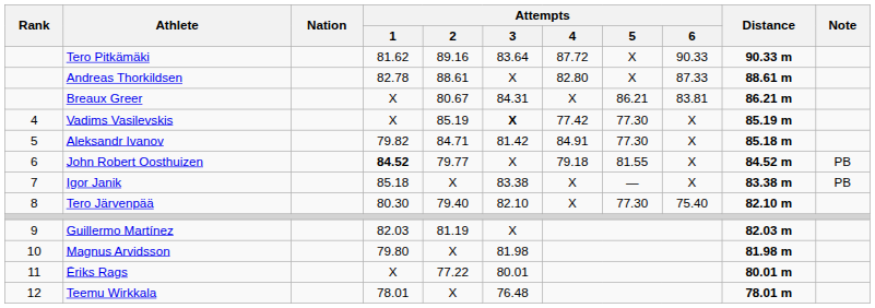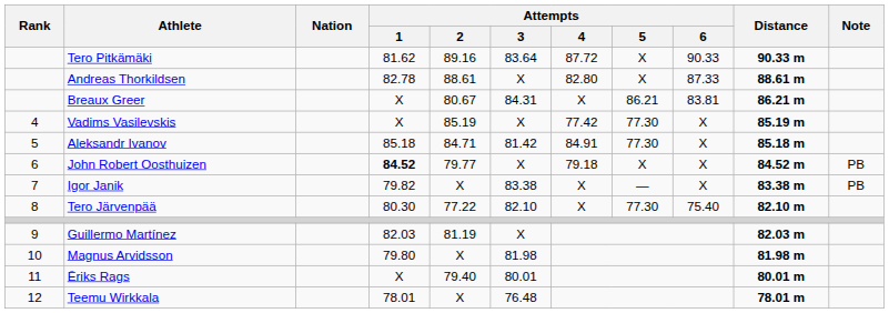Vadims Vasilevskis | Attempts / 3: bold -> normal
Aleksandr Ivanov | Attempts / 1: 79.82 -> 85.18
John Robert Oosthuizen | Attempts / 5: 81.55 -> X
Igor Janik | Attempts / 1: 85.18 -> 79.82
Tero Järvenpää | Attempts / 2: 79.40 -> 77.22
Ēriks Rags | Attempts / 2: 77.22 -> 79.40
